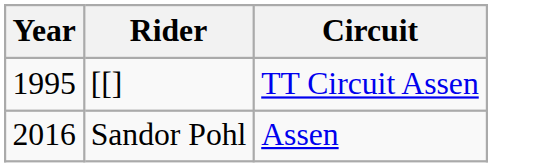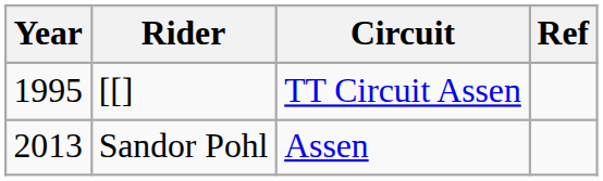+ column: Ref
Sandor Pohl | Year: 2016 -> 2013
